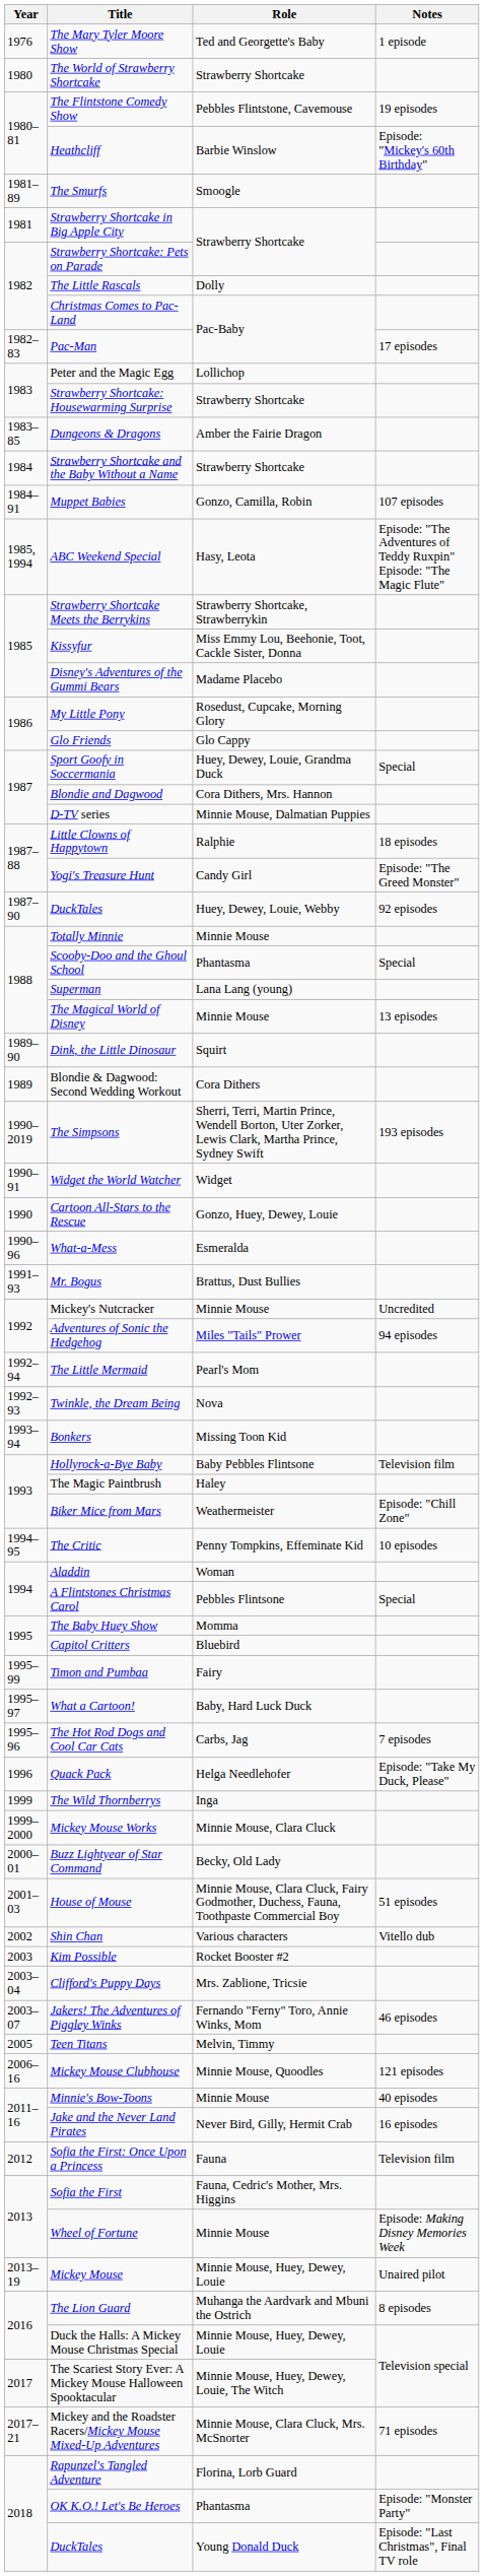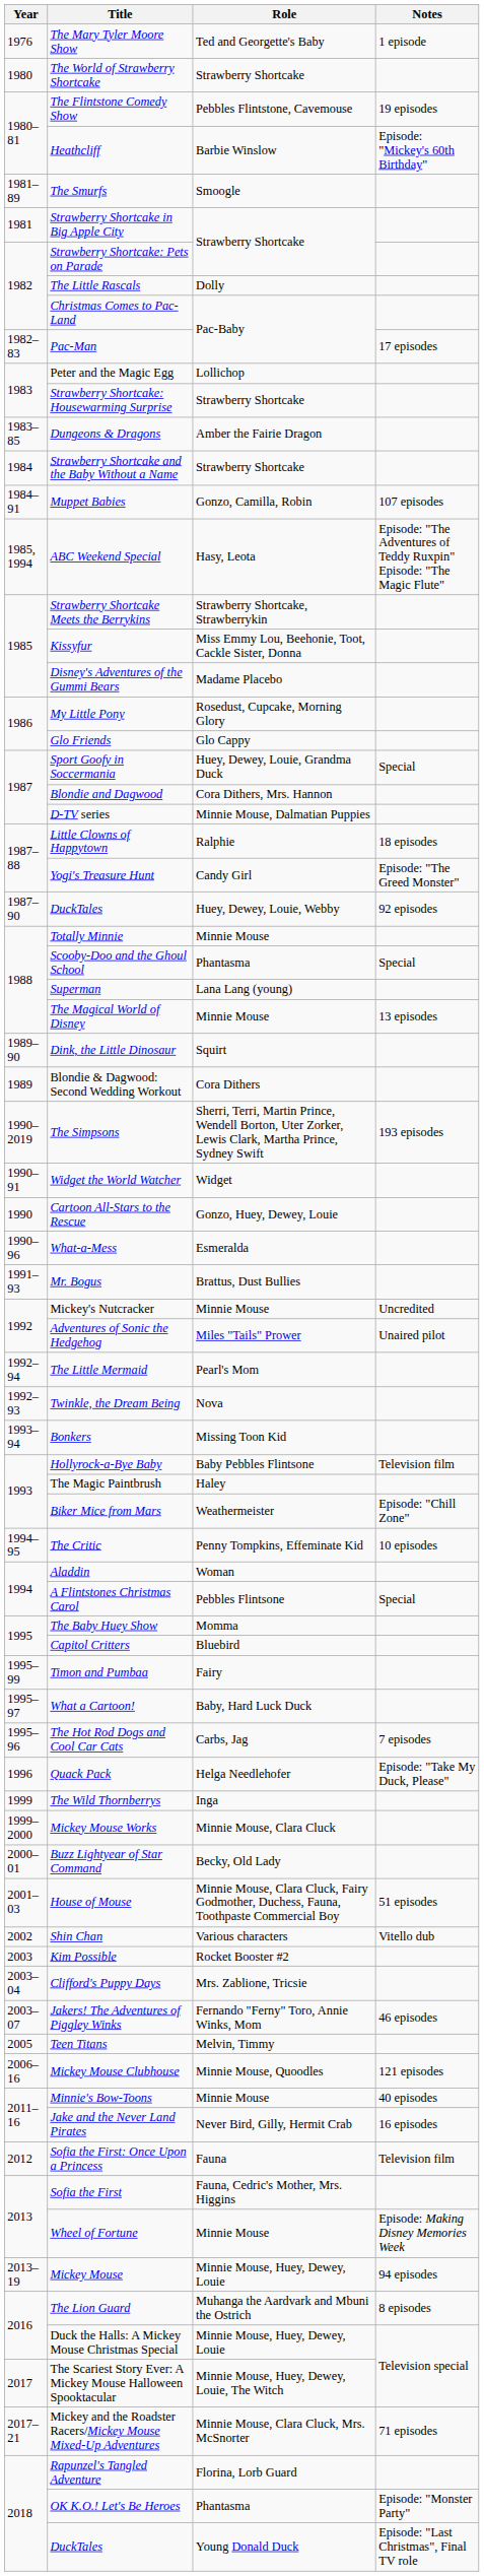Adventures of Sonic the Hedgehog | Notes: 94 episodes -> Unaired pilot
Mickey Mouse | Notes: Unaired pilot -> 94 episodes
